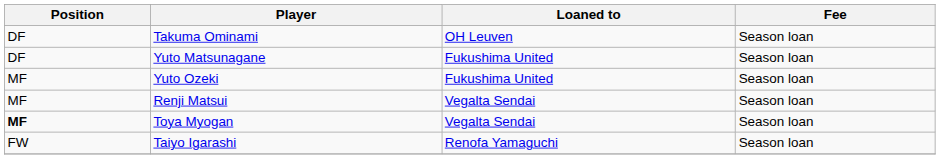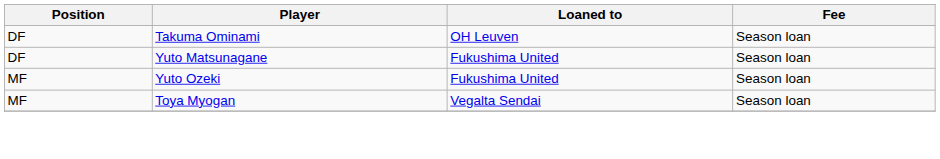- row: MF | Renji Matsui | Vegalta Sendai | Season loan
Toya Myogan | Position: bold -> normal
- row: FW | Taiyo Igarashi | Renofa Yamaguchi | Season loan
